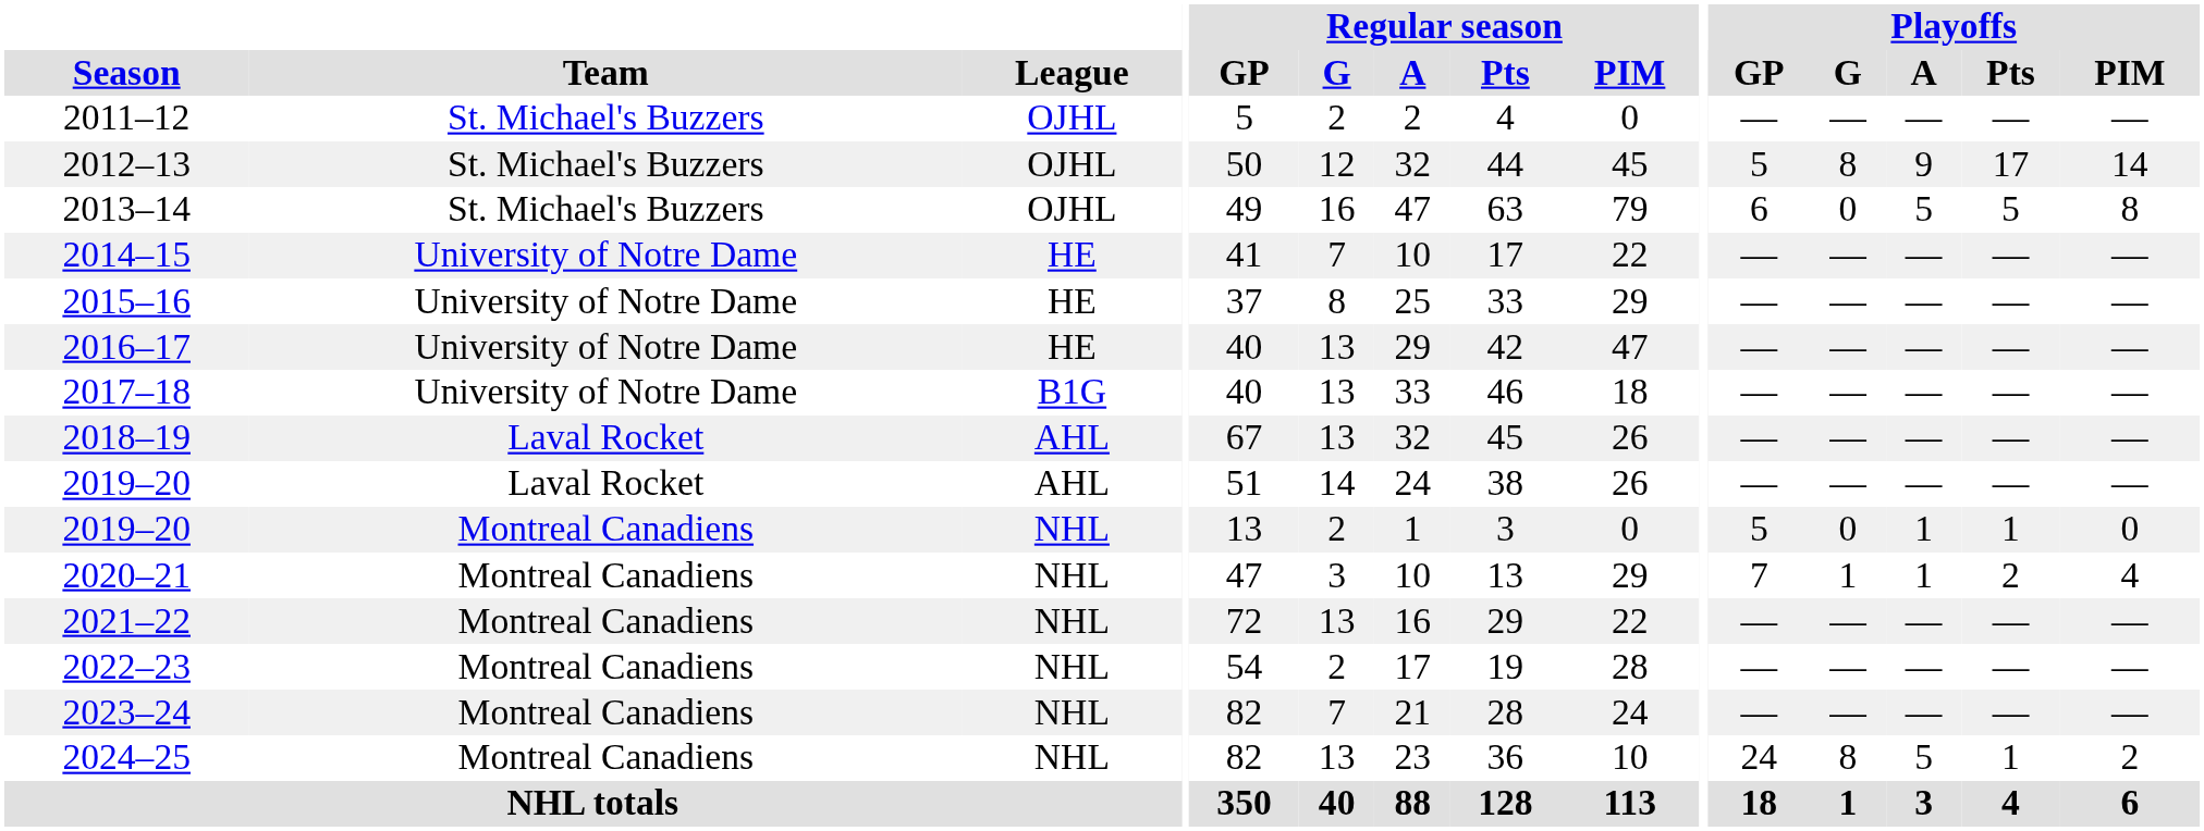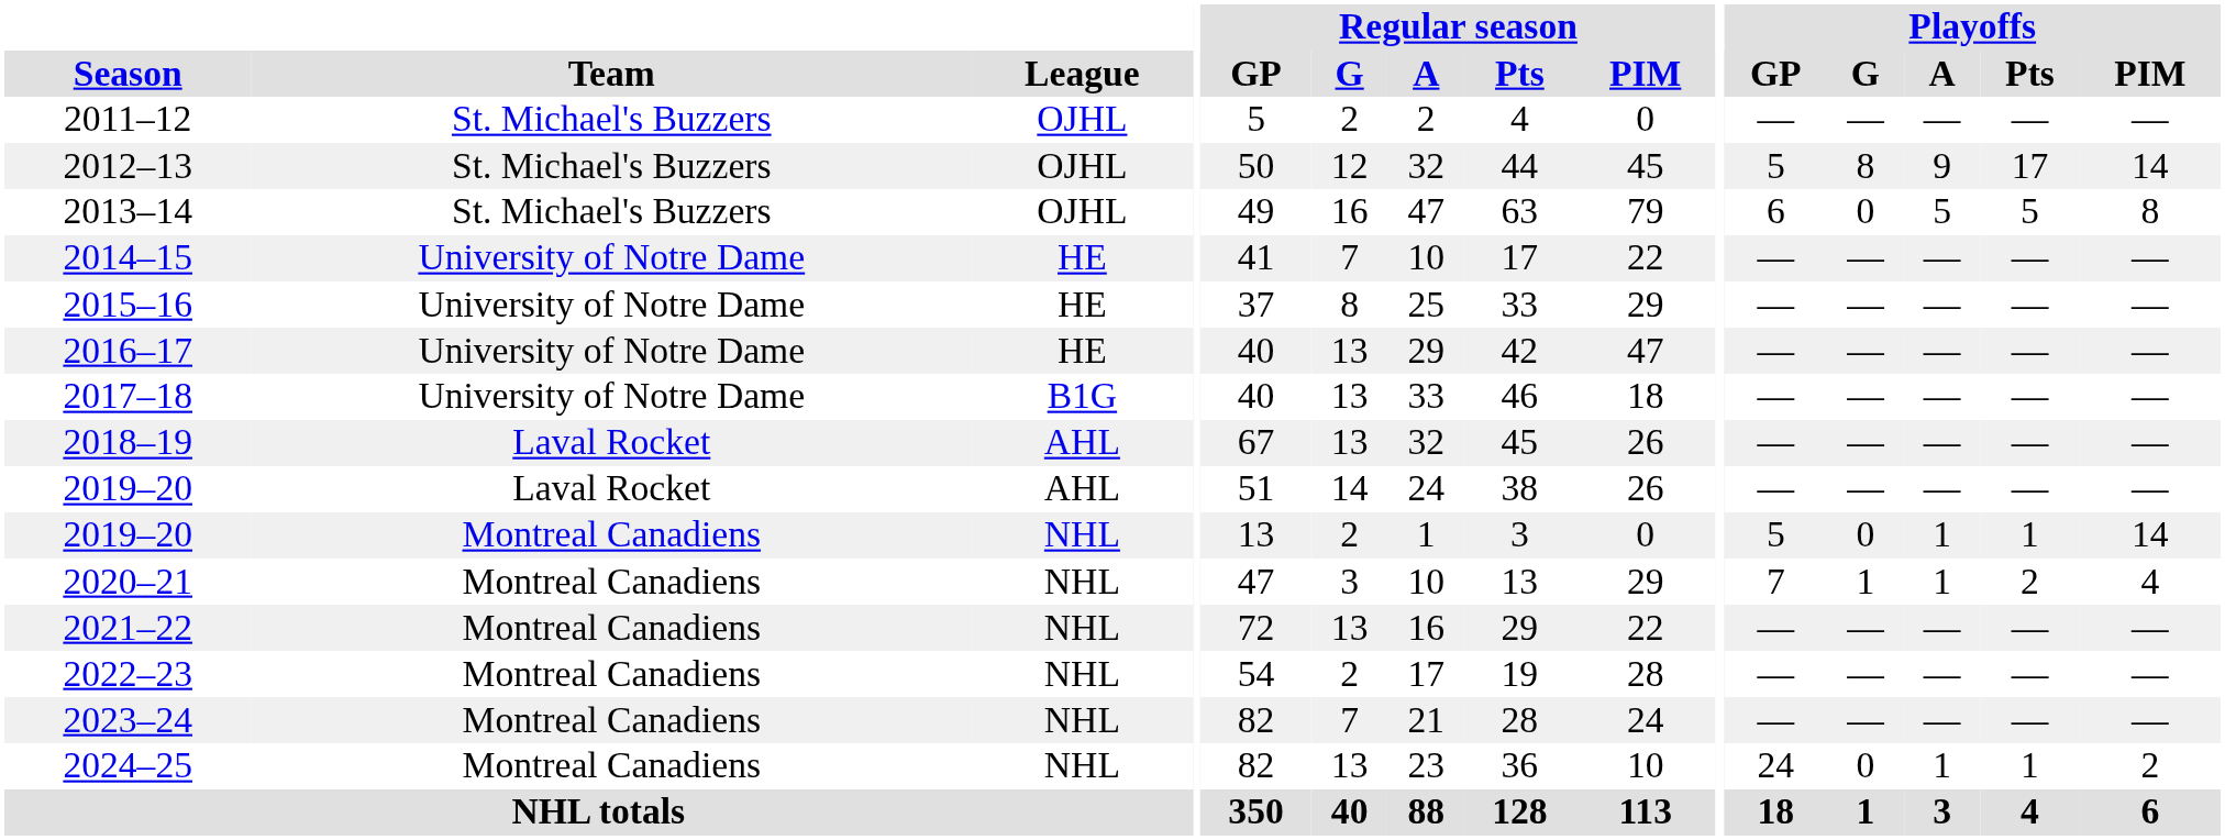2019–20 / NHL | Playoffs / PIM: 0 -> 14
2024–25 | Playoffs / G: 8 -> 0
2024–25 | Playoffs / A: 5 -> 1
